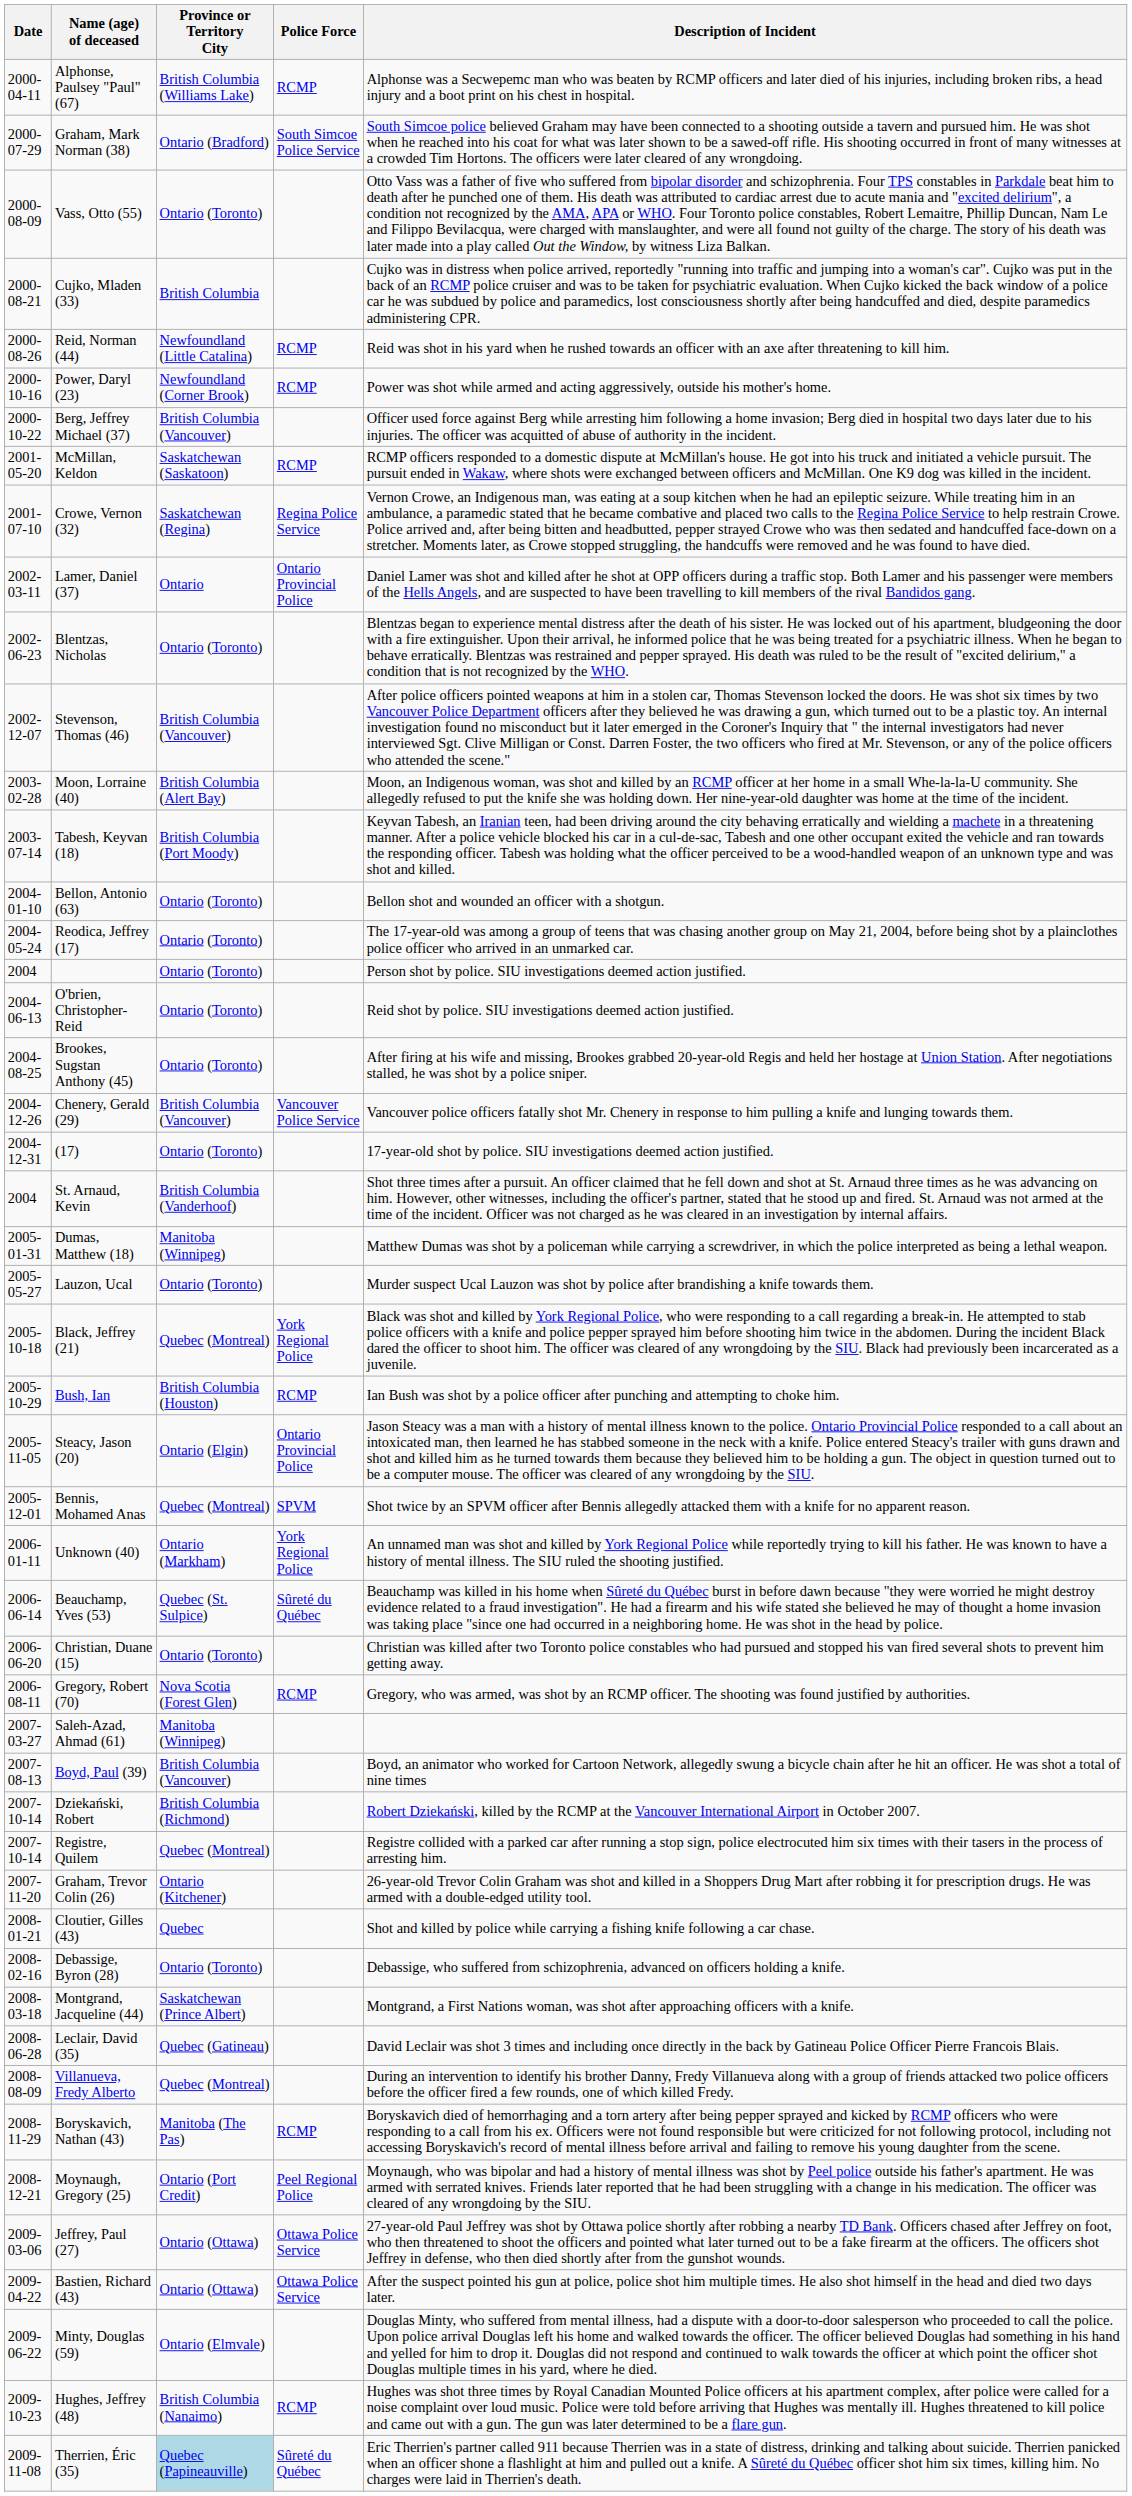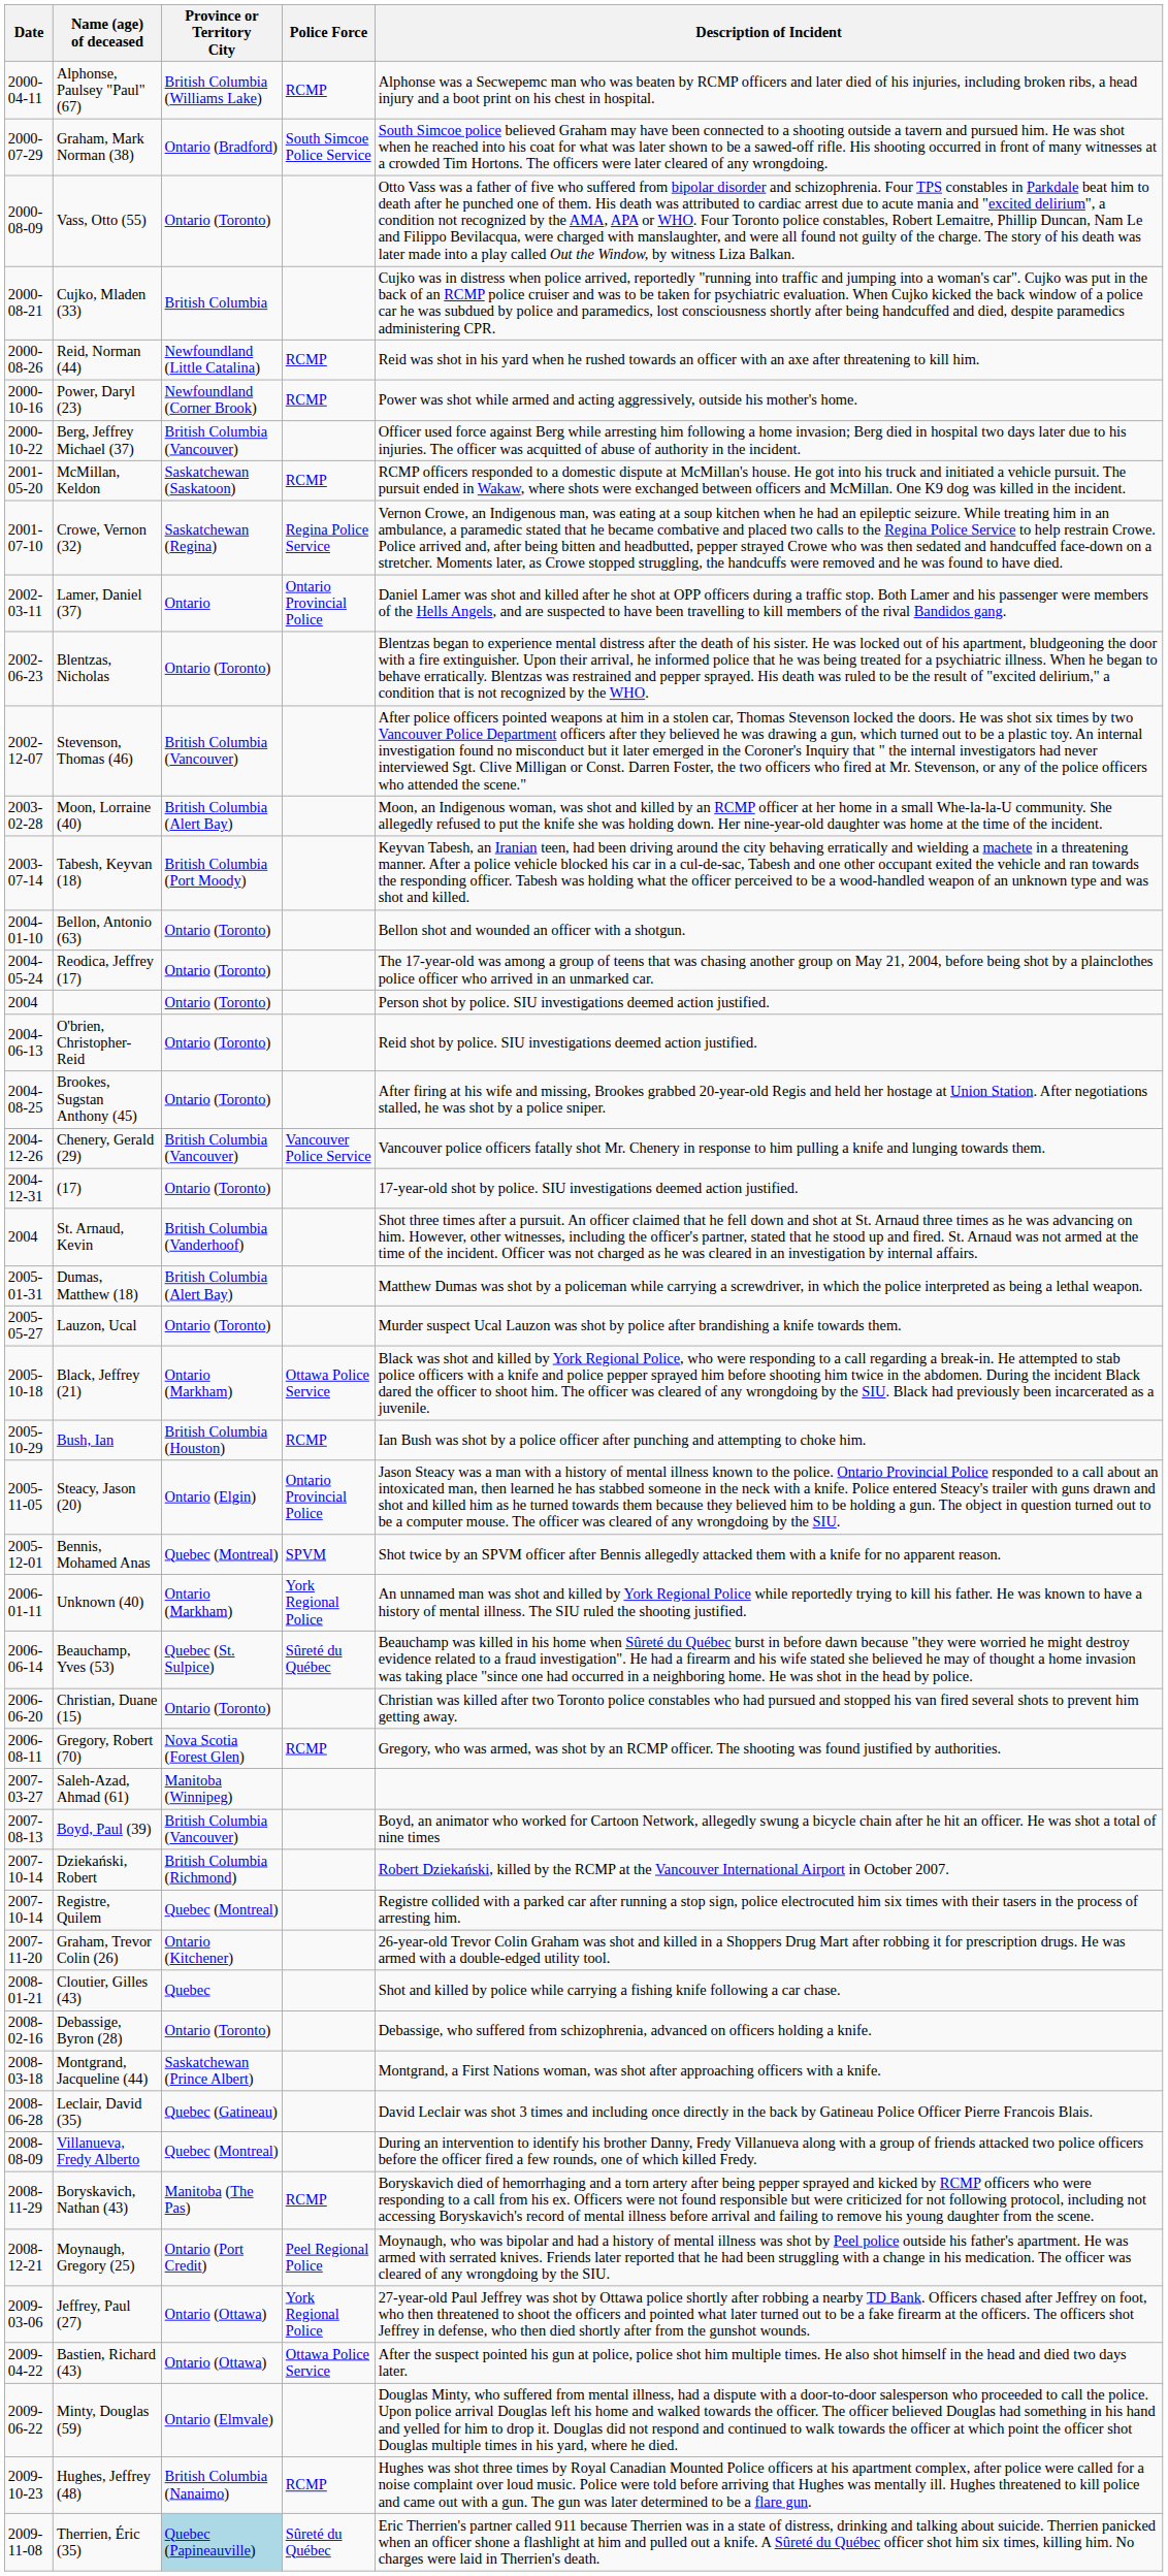Dumas, Matthew (18) | Province or Territory City: Manitoba (Winnipeg) -> British Columbia (Alert Bay)
Black, Jeffrey (21) | Province or Territory City: Quebec (Montreal) -> Ontario (Markham)
Black, Jeffrey (21) | Police Force: York Regional Police -> Ottawa Police Service
Jeffrey, Paul (27) | Police Force: Ottawa Police Service -> York Regional Police
